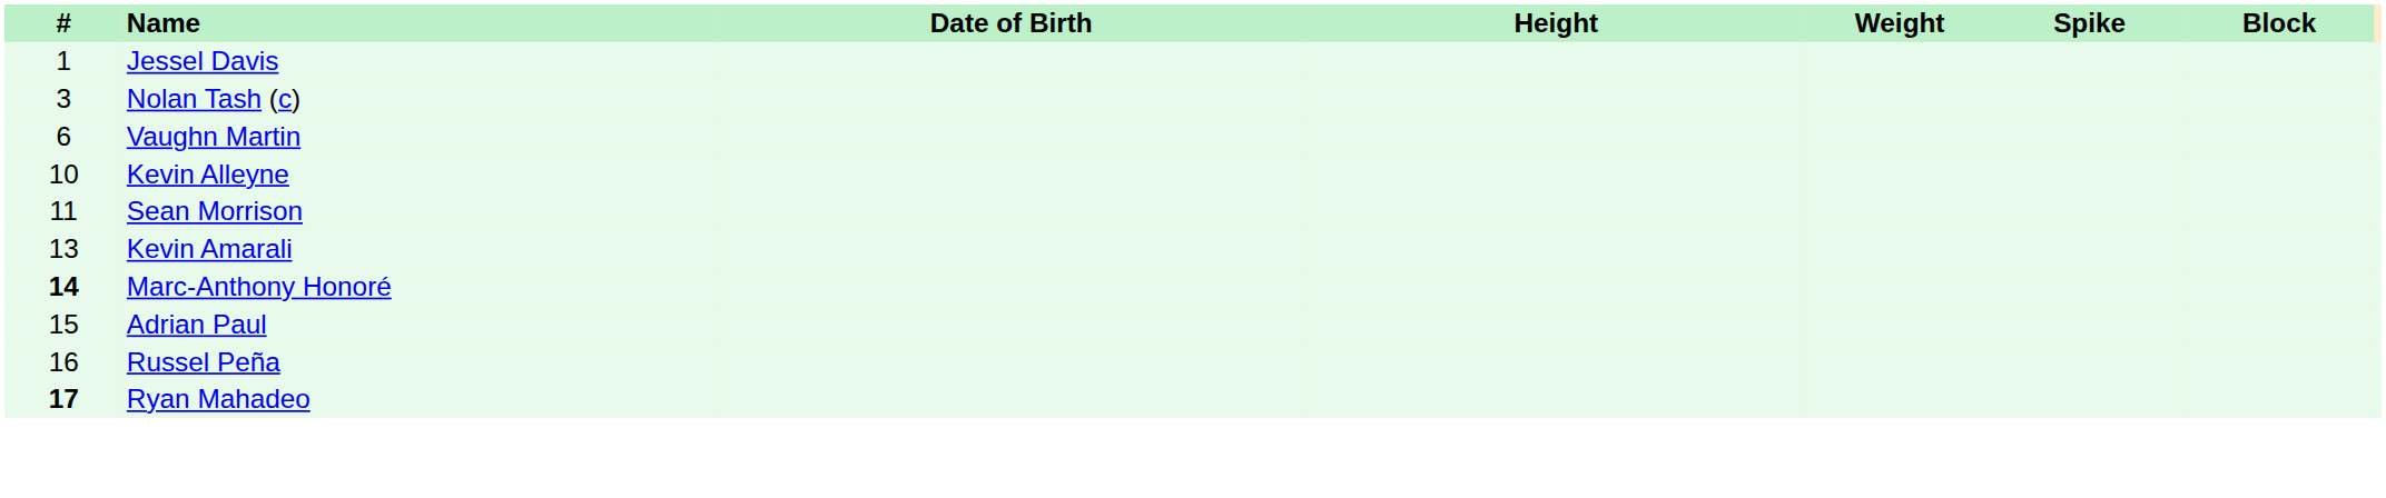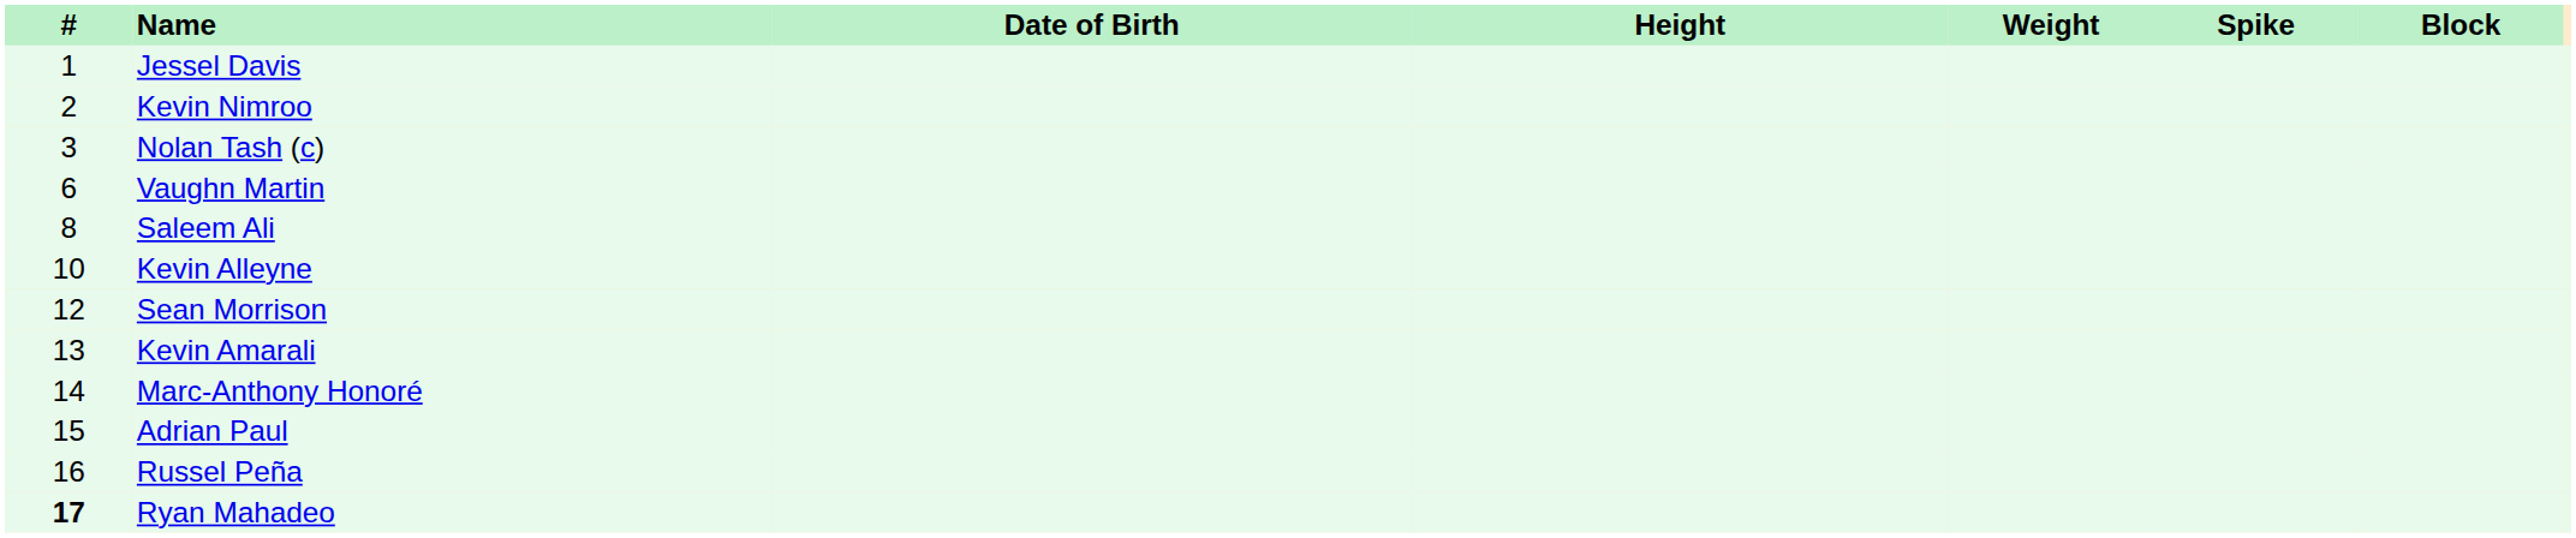+ row: 2 | Kevin Nimroo
+ row: 8 | Saleem Ali
Sean Morrison | #: 11 -> 12
Marc-Anthony Honoré | #: bold -> normal
